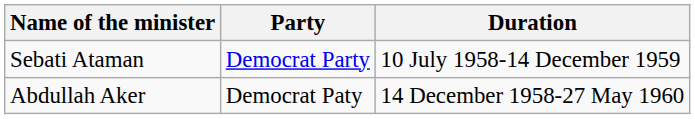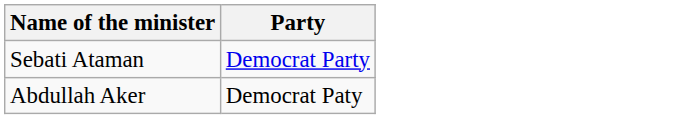- column: Duration | 10 July 1958-14 December 1959 | 14 December 1958-27 May 1960
